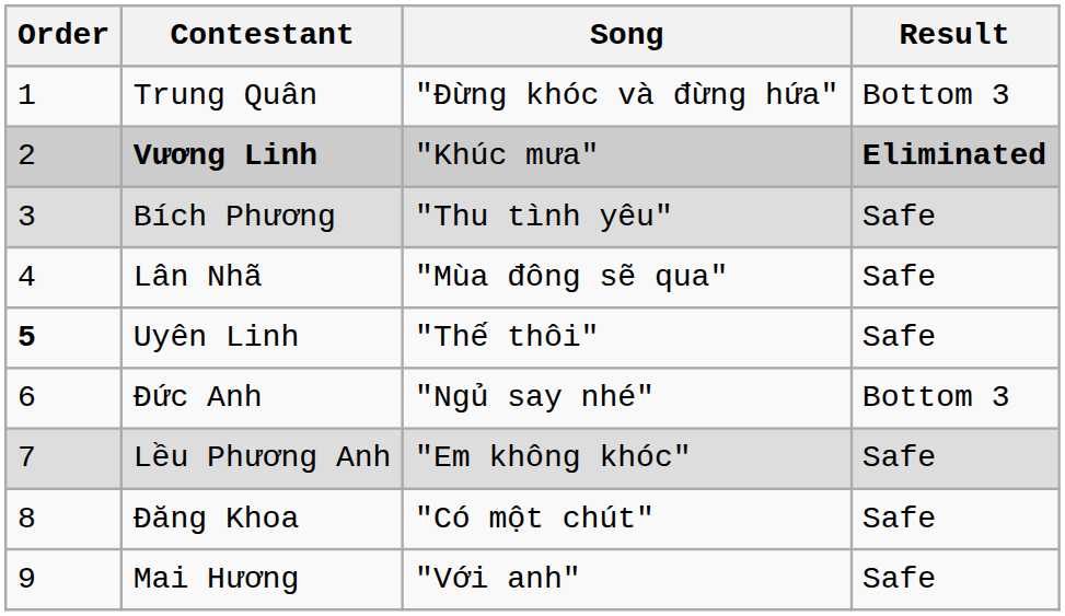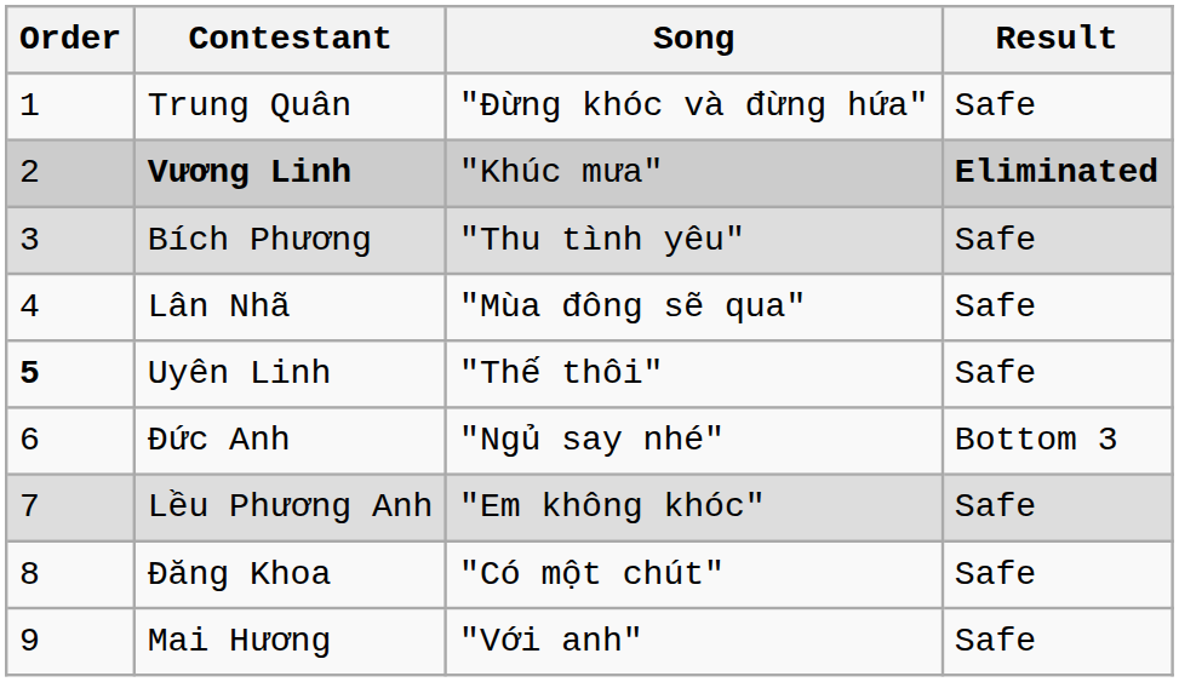Trung Quân | Result: Bottom 3 -> Safe
